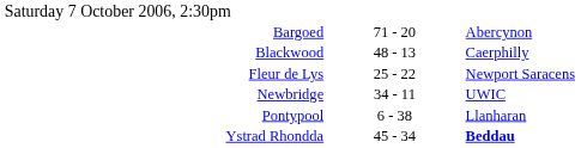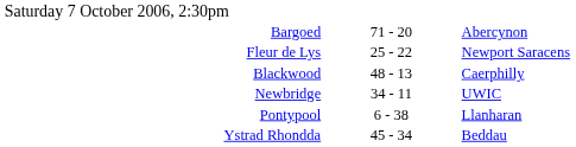rows swapped: Blackwood <-> Fleur de Lys
Ystrad Rhondda | column 3: bold -> normal
